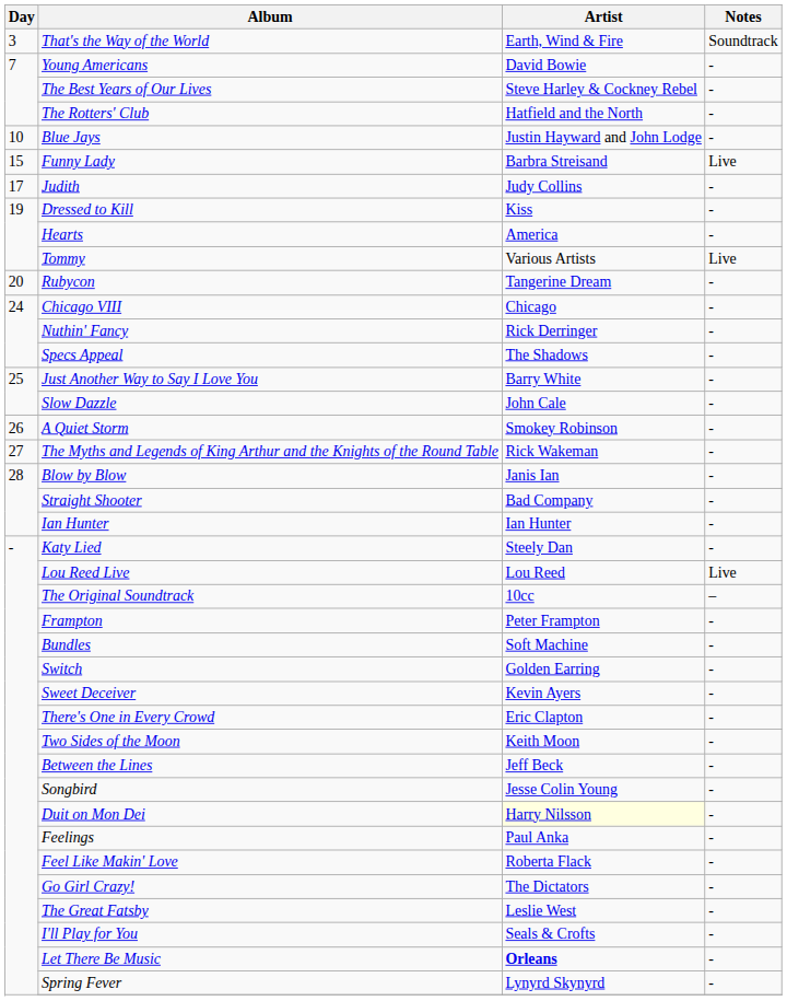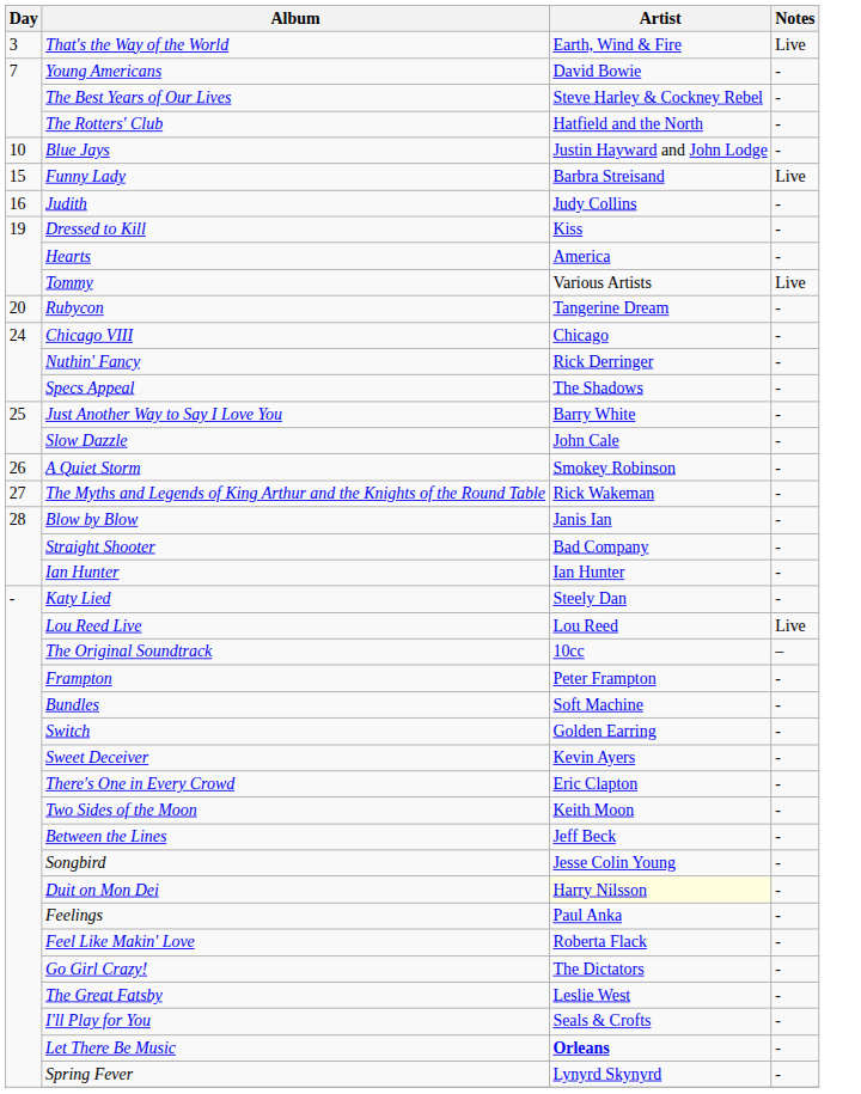That's the Way of the World | Notes: Soundtrack -> Live
Judith | Day: 17 -> 16
